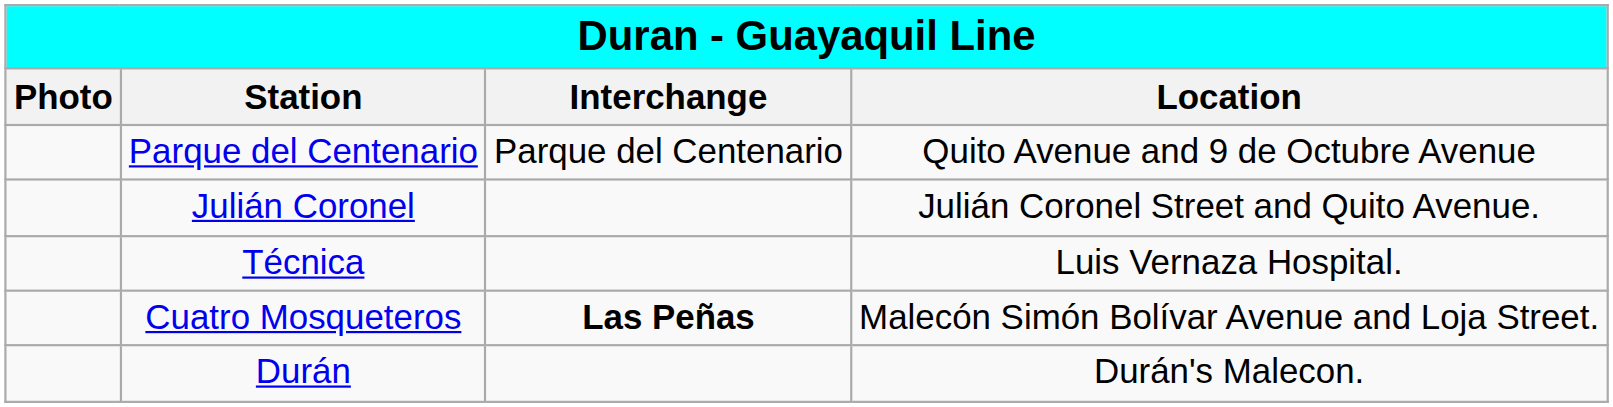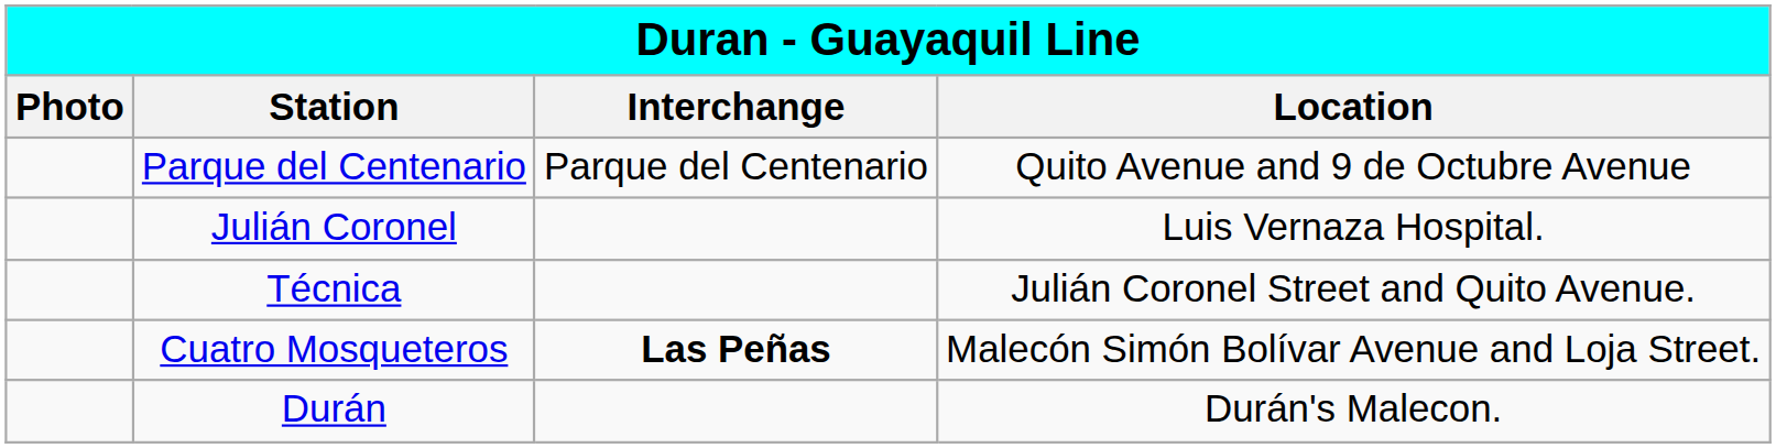Julián Coronel | column 4: Julián Coronel Street and Quito Avenue. -> Luis Vernaza Hospital.
Técnica | column 4: Luis Vernaza Hospital. -> Julián Coronel Street and Quito Avenue.
